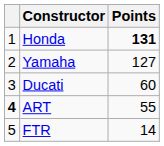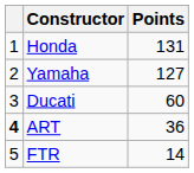Honda | Points: bold -> normal
ART | Points: 55 -> 36
